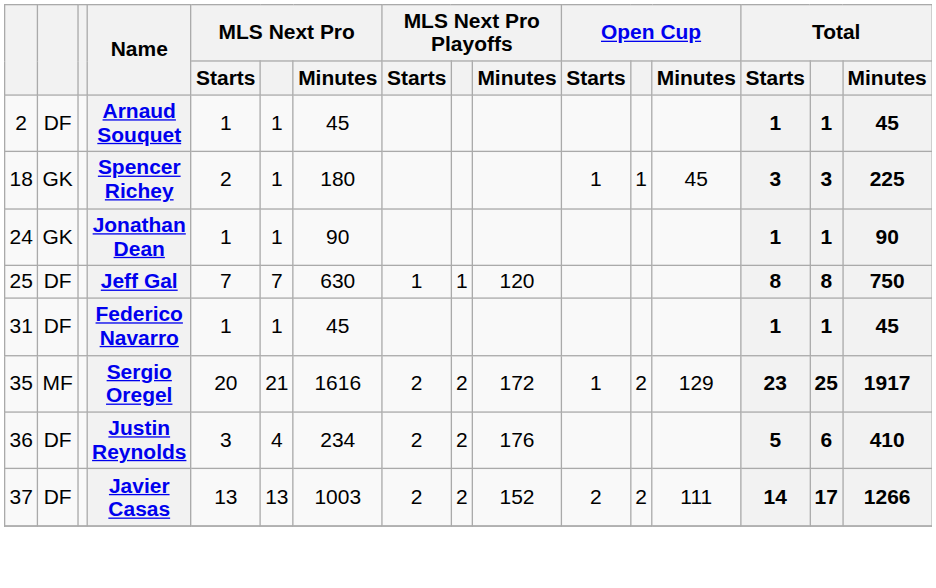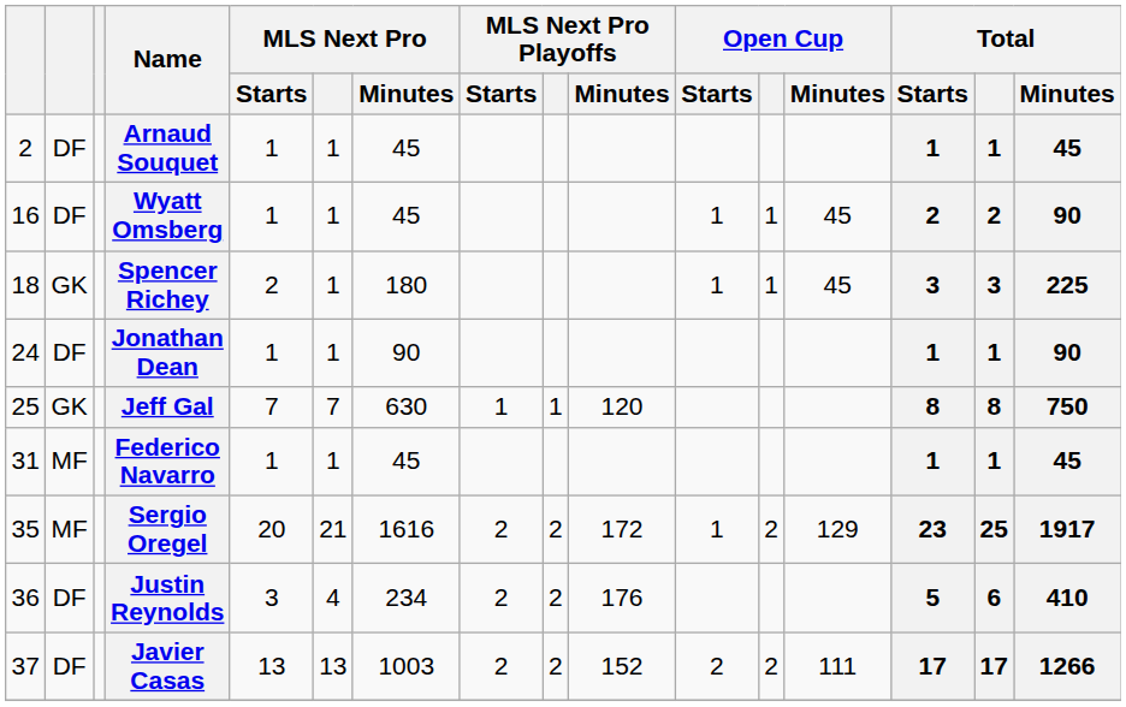+ row: 16 | DF | Wyatt Omsberg | 1 | 1 | 45 | 1 | 1 | 45 | 2 | 2 | 90
Jonathan Dean | column 2: GK -> DF
Jeff Gal | column 2: DF -> GK
Federico Navarro | column 2: DF -> MF
Javier Casas | Total / Starts: 14 -> 17
